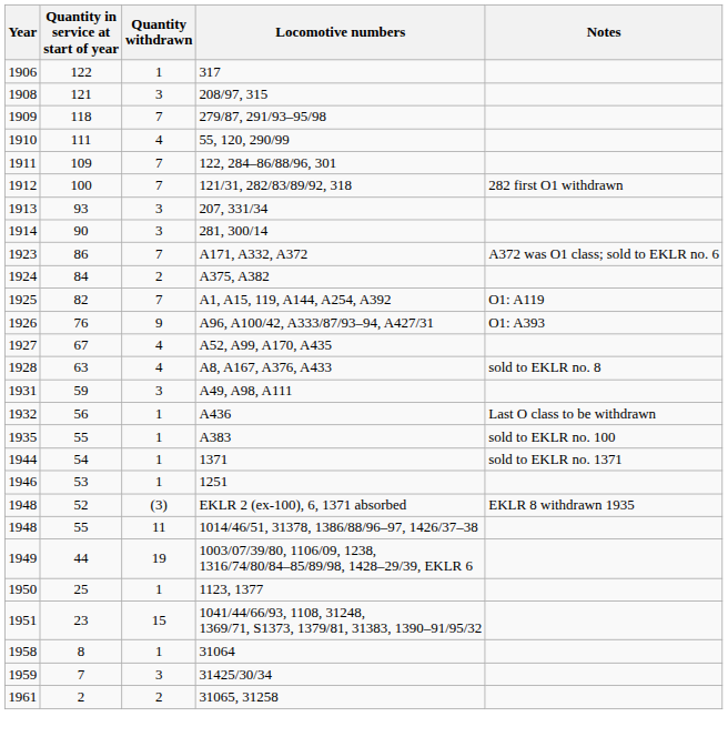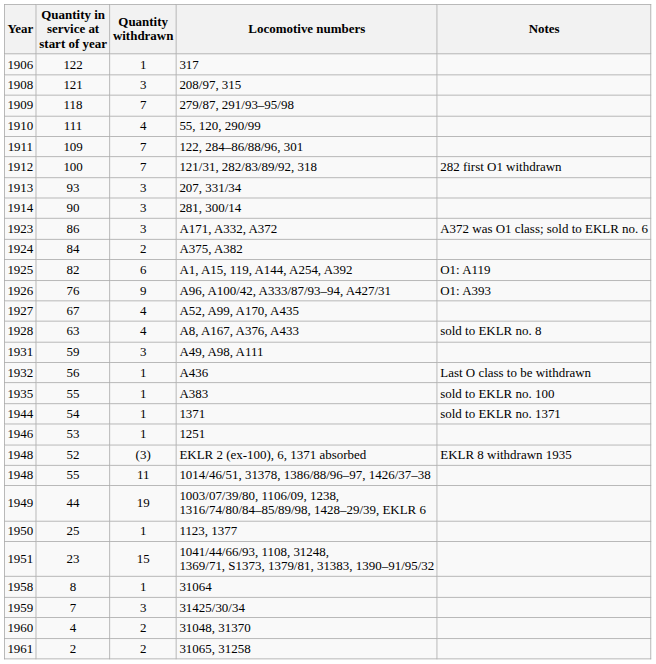A171, A332, A372 | Quantity withdrawn: 7 -> 3
A1, A15, 119, A144, A254, A392 | Quantity withdrawn: 7 -> 6
+ row: 1960 | 4 | 2 | 31048, 31370
